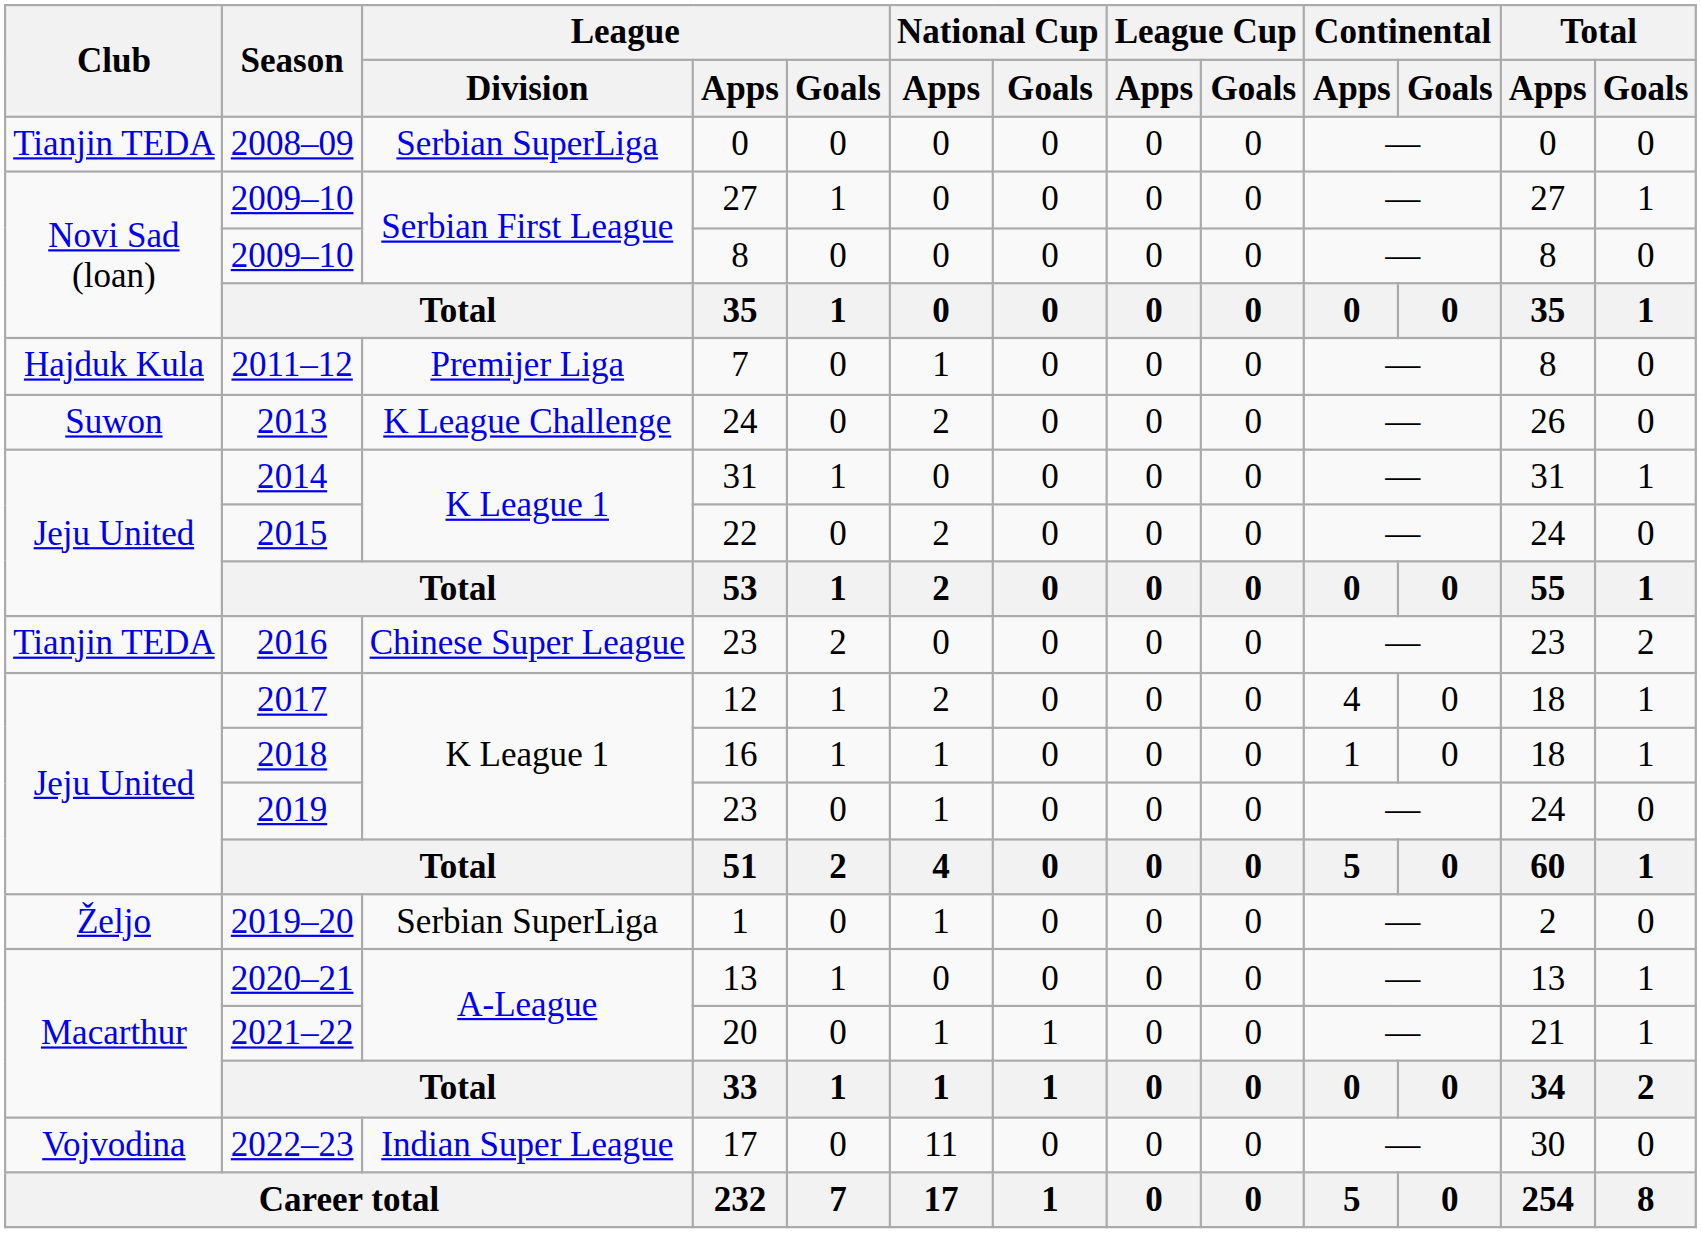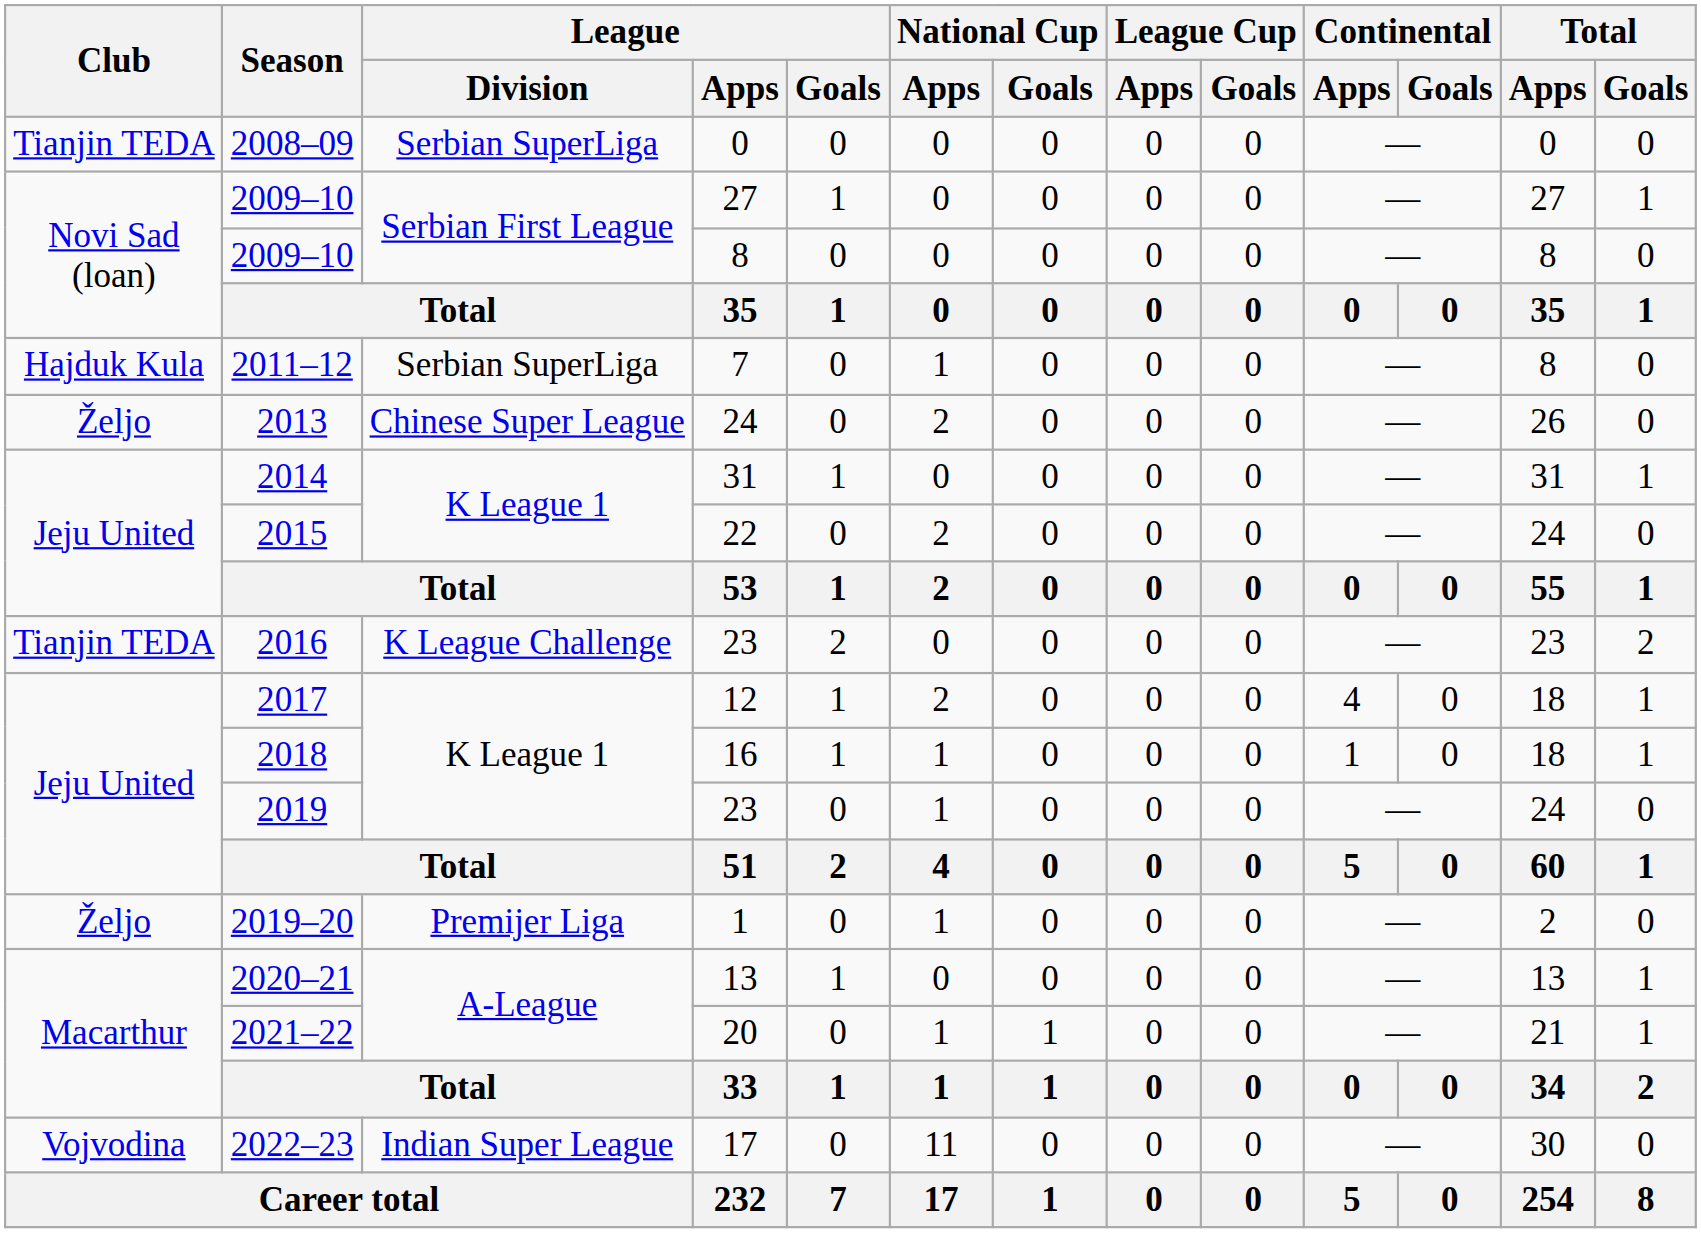2011–12 | League / Division: Premijer Liga -> Serbian SuperLiga
2013 | Club: Suwon -> Željo
2013 | League / Division: K League Challenge -> Chinese Super League
2016 | League / Division: Chinese Super League -> K League Challenge
2019–20 | League / Division: Serbian SuperLiga -> Premijer Liga
